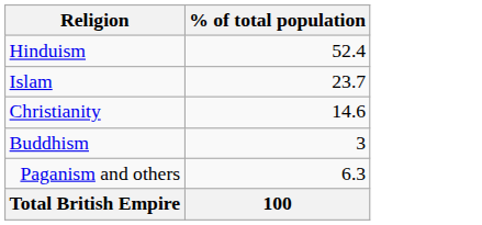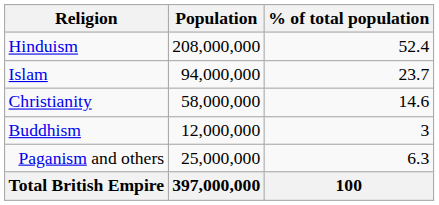+ column: Population | 208,000,000 | 94,000,000 | 58,000,000 | 12,000,000 | 25,000,000 | 397,000,000
